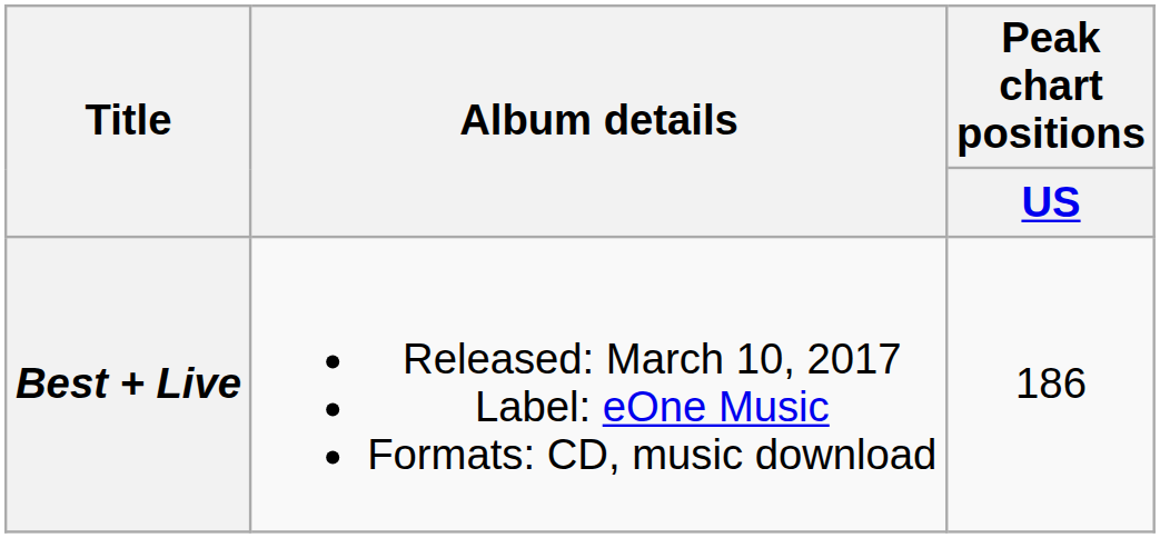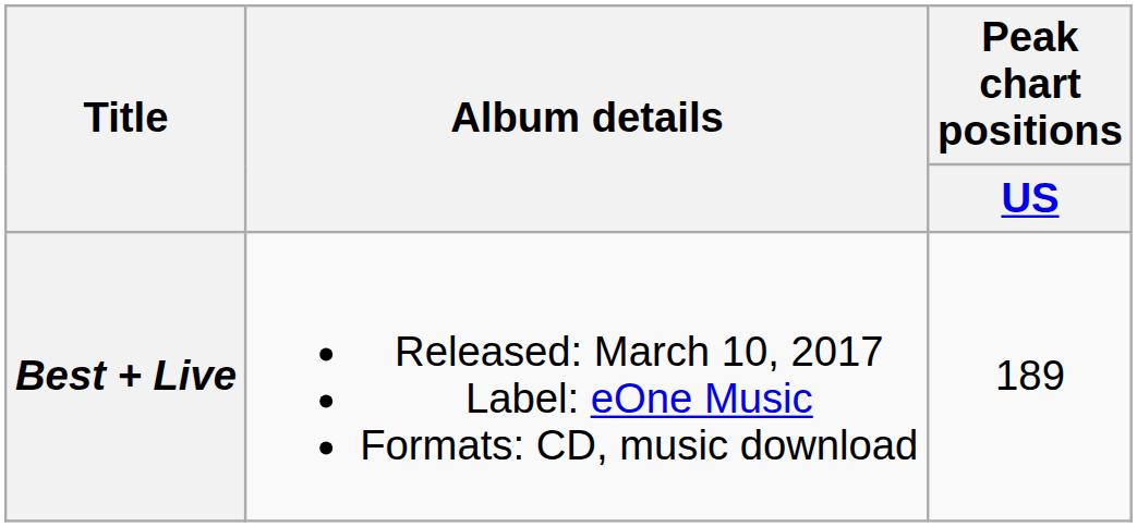Best + Live | Peak chart positions / US: 186 -> 189
